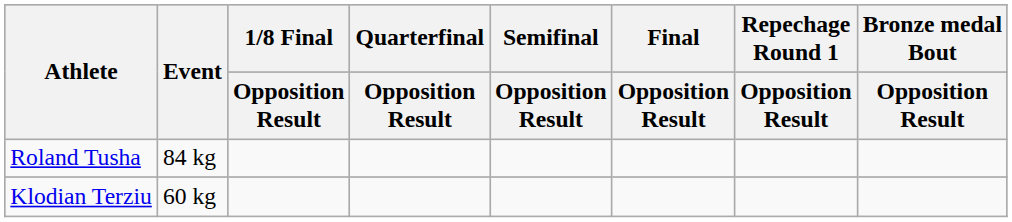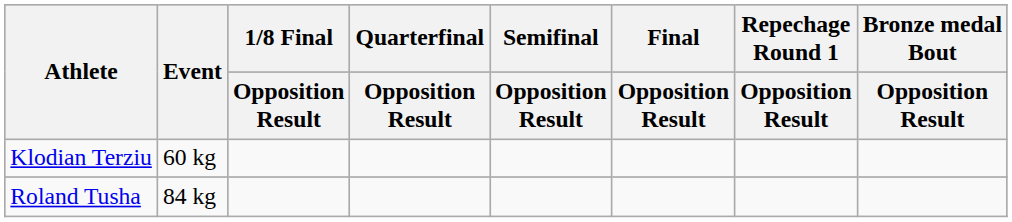rows swapped: Klodian Terziu <-> Roland Tusha
